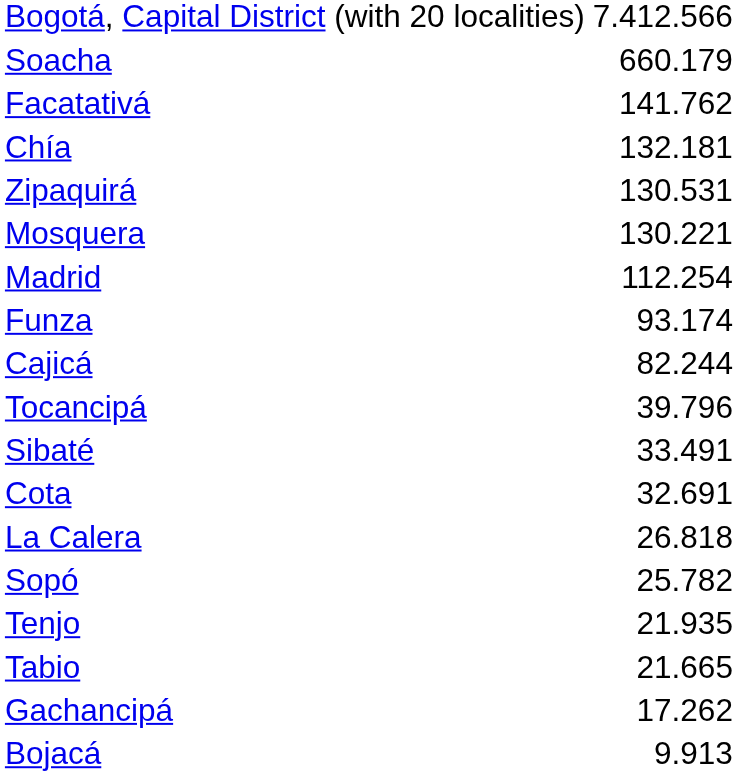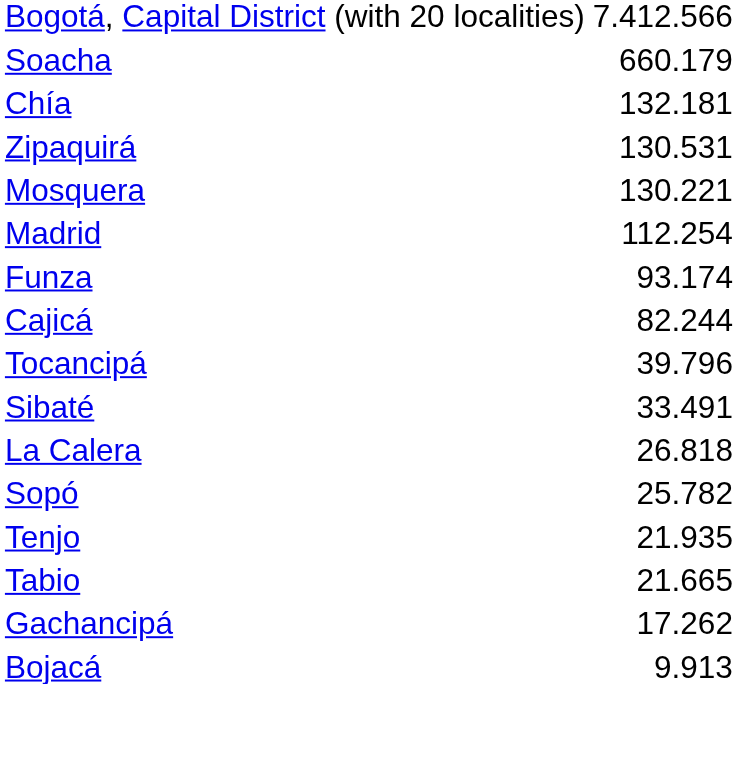- row: Facatativá | 141.762
- row: Cota | 32.691
